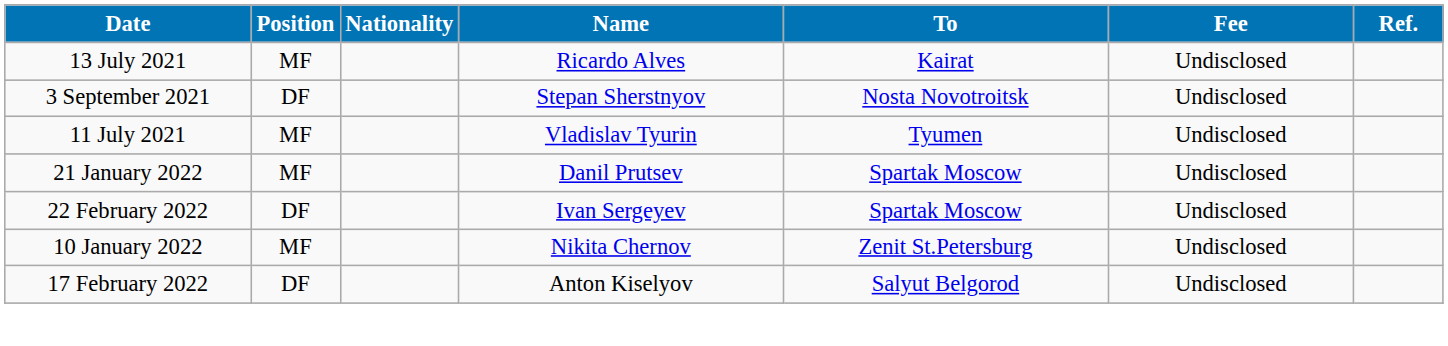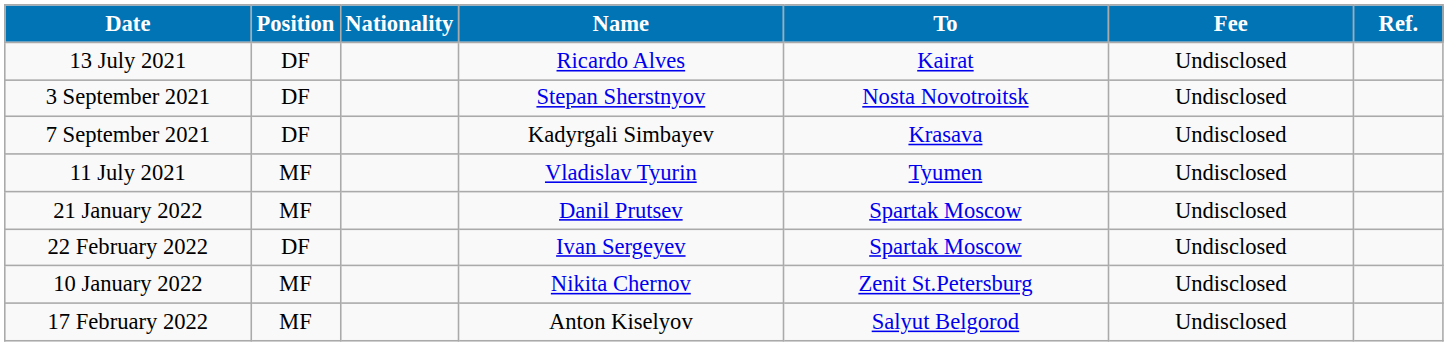13 July 2021 | Position: MF -> DF
+ row: 7 September 2021 | DF | Kadyrgali Simbayev | Krasava | Undisclosed
17 February 2022 | Position: DF -> MF
